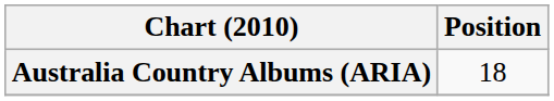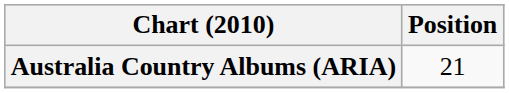Australia Country Albums (ARIA) | Position: 18 -> 21
